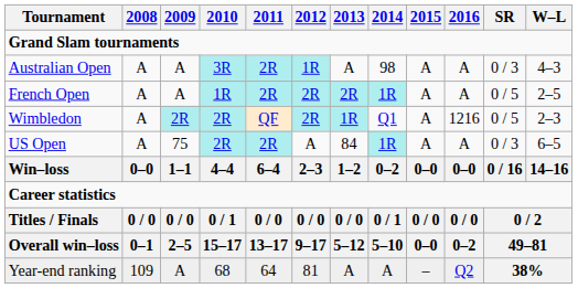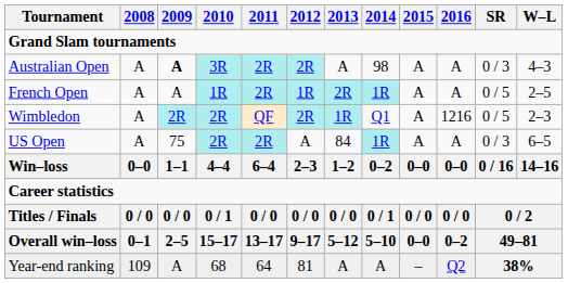Australian Open | 2009: normal -> bold
Australian Open | 2012: 1R -> 2R
French Open | 2012: 2R -> 1R
